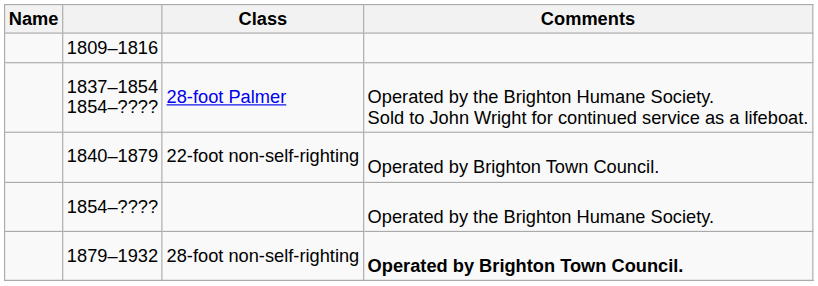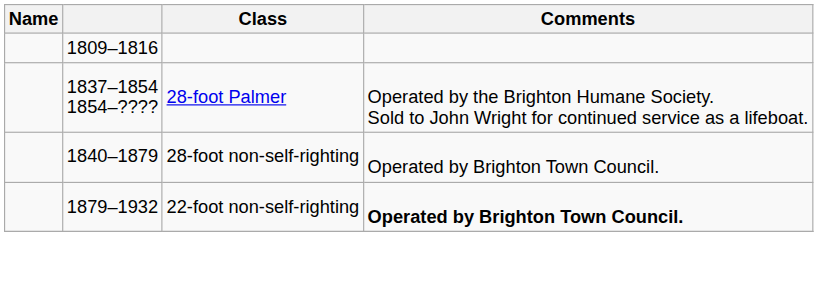1840–1879 | Class: 22-foot non-self-righting -> 28-foot non-self-righting
- row: 1854–???? | Operated by the Brighton Humane Society.
1879–1932 | Class: 28-foot non-self-righting -> 22-foot non-self-righting
